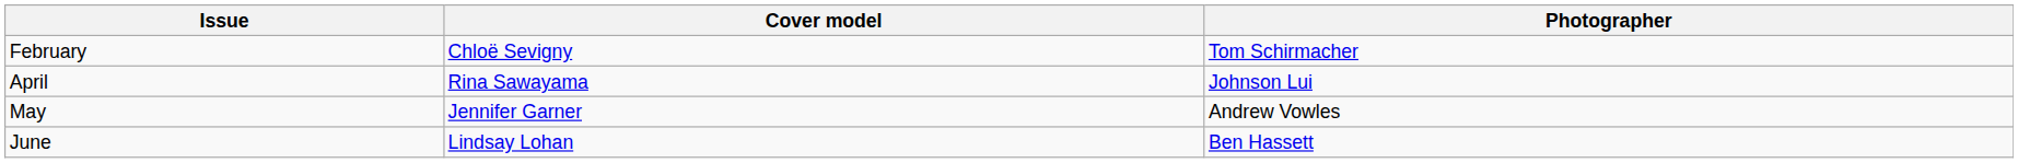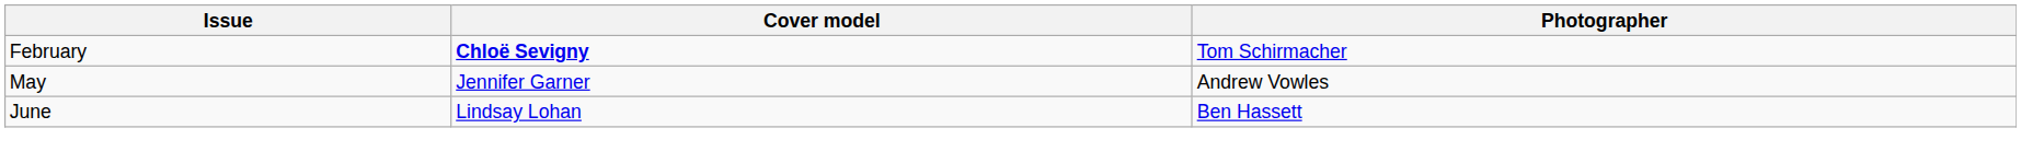February | Cover model: normal -> bold
- row: April | Rina Sawayama | Johnson Lui
